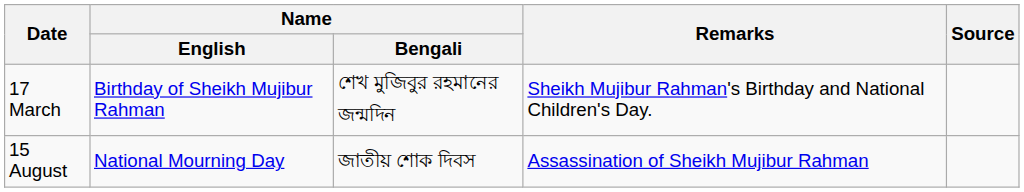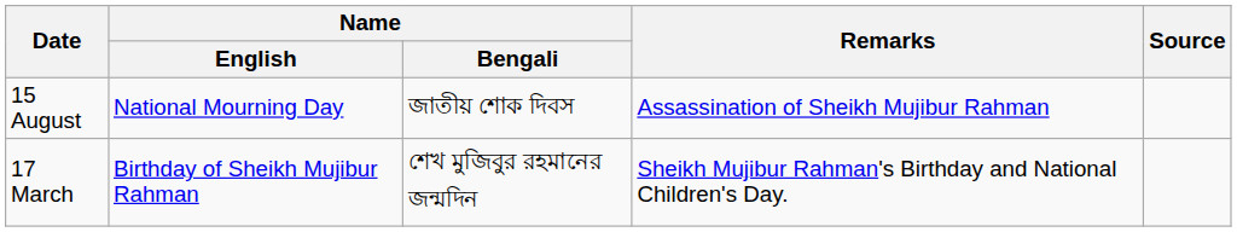rows swapped: 17 March <-> 15 August
